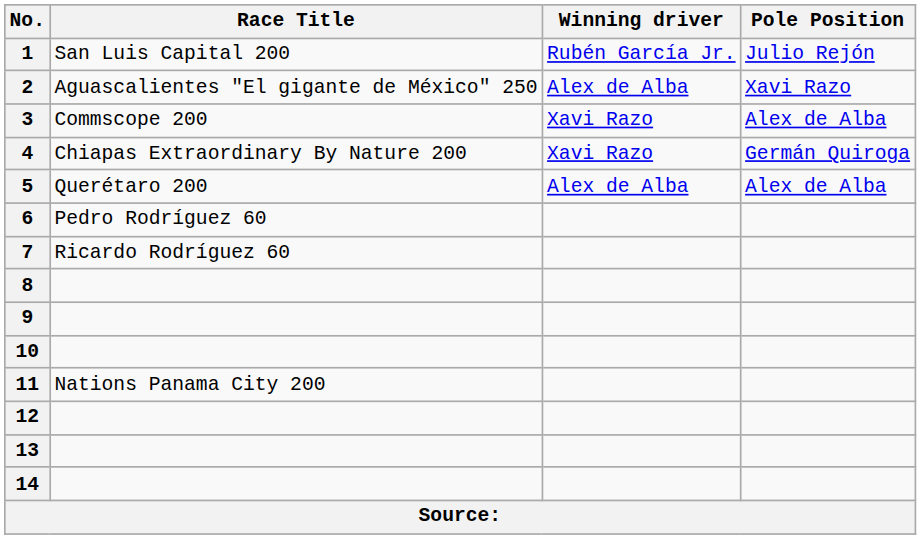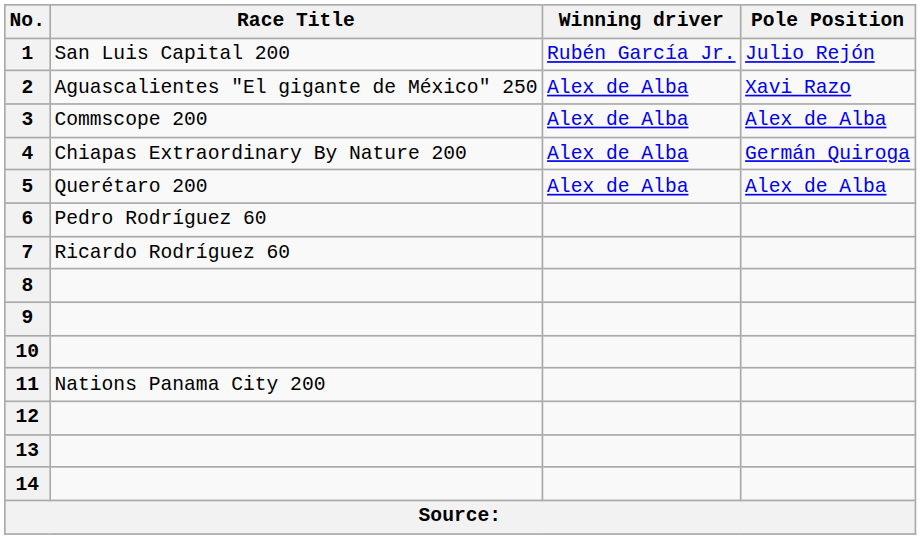3 | Winning driver: Xavi Razo -> Alex de Alba
4 | Winning driver: Xavi Razo -> Alex de Alba
